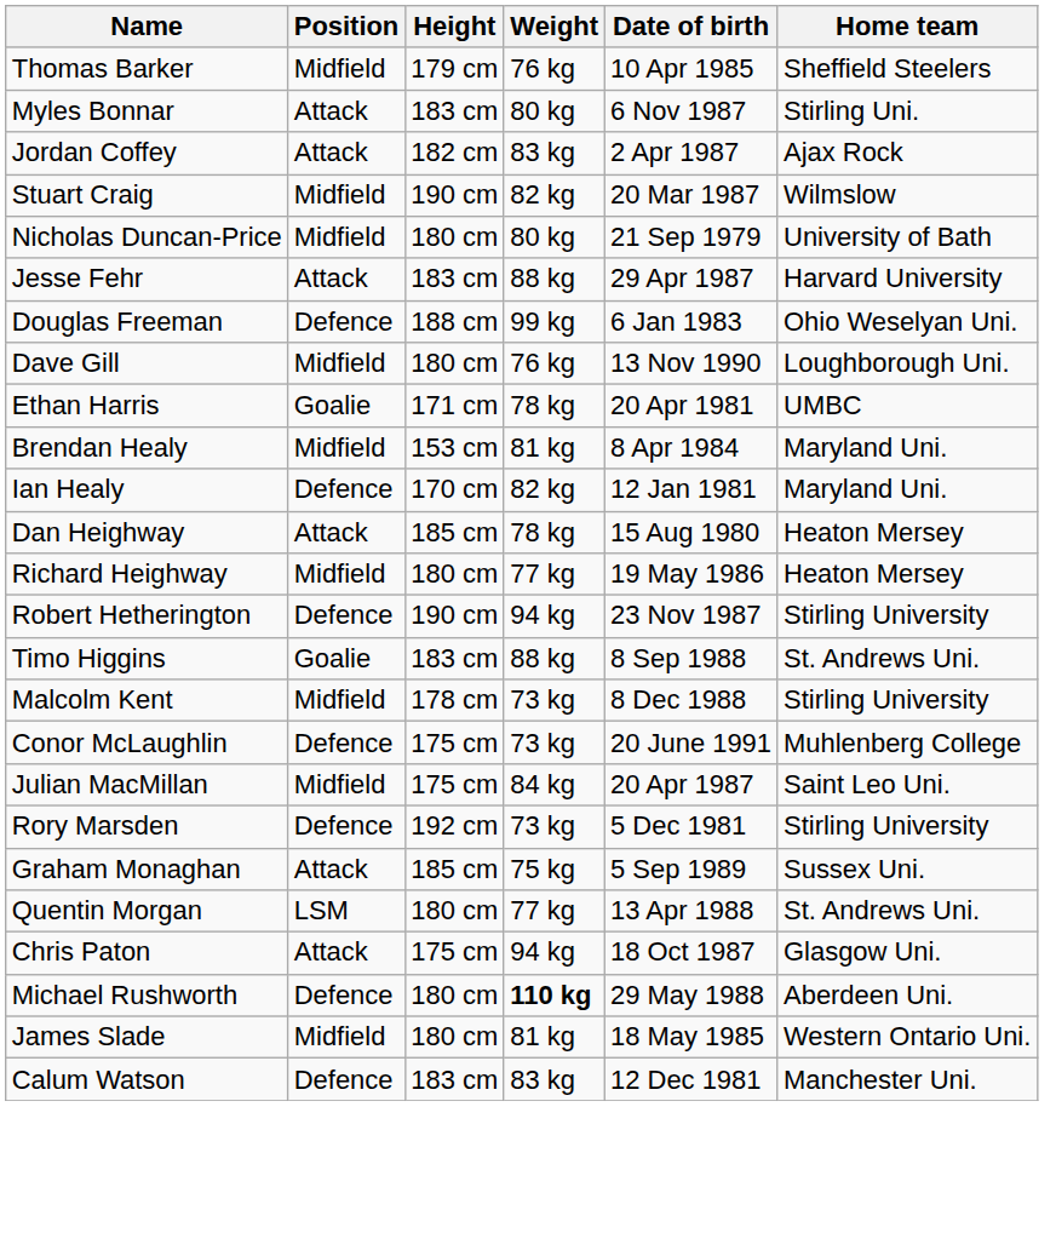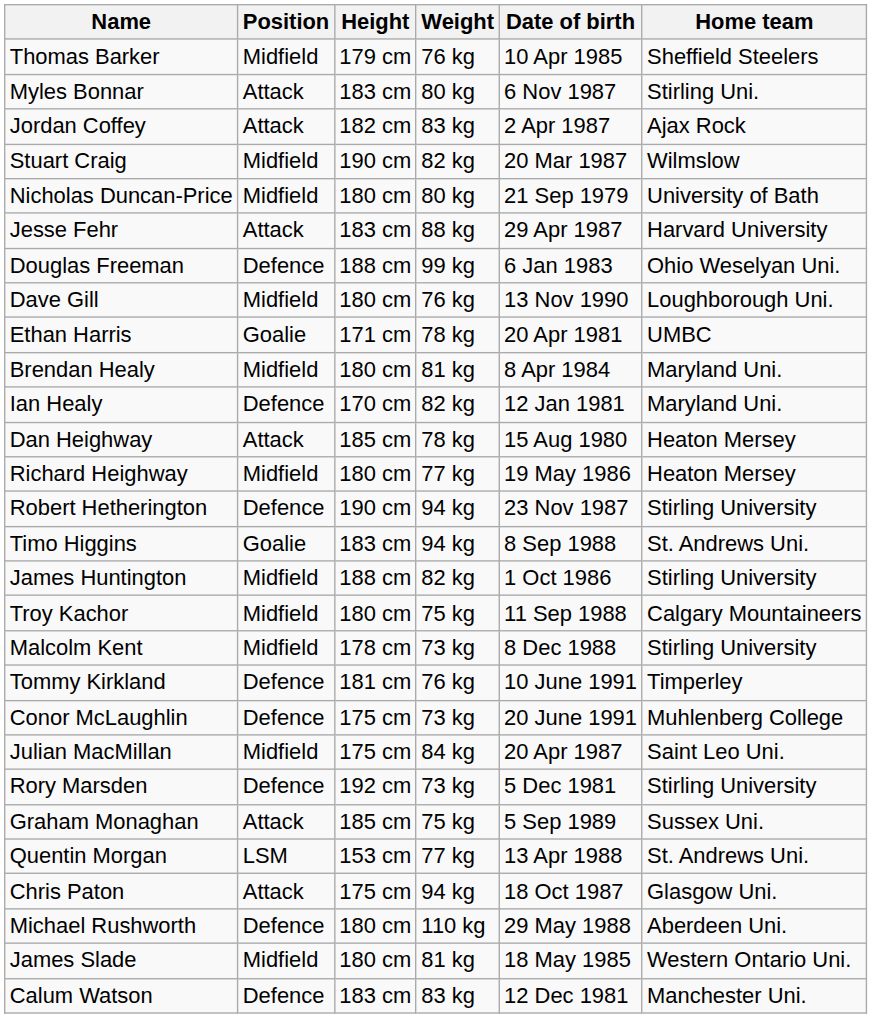Brendan Healy | Height: 153 cm -> 180 cm
Timo Higgins | Weight: 88 kg -> 94 kg
+ row: James Huntington | Midfield | 188 cm | 82 kg | 1 Oct 1986 | Stirling University
+ row: Troy Kachor | Midfield | 180 cm | 75 kg | 11 Sep 1988 | Calgary Mountaineers
+ row: Tommy Kirkland | Defence | 181 cm | 76 kg | 10 June 1991 | Timperley
Quentin Morgan | Height: 180 cm -> 153 cm
Michael Rushworth | Weight: bold -> normal
